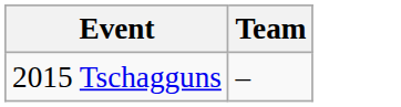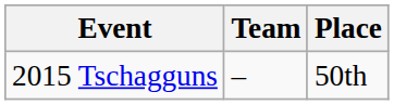+ column: Place | 50th
